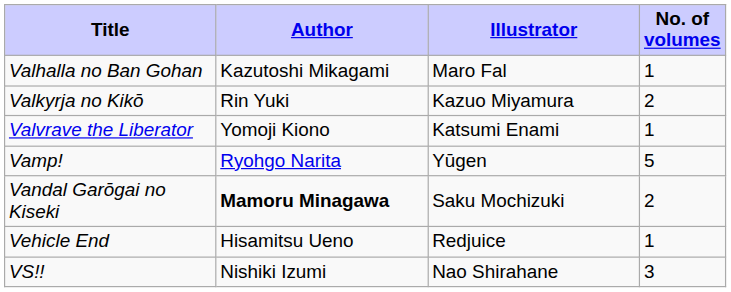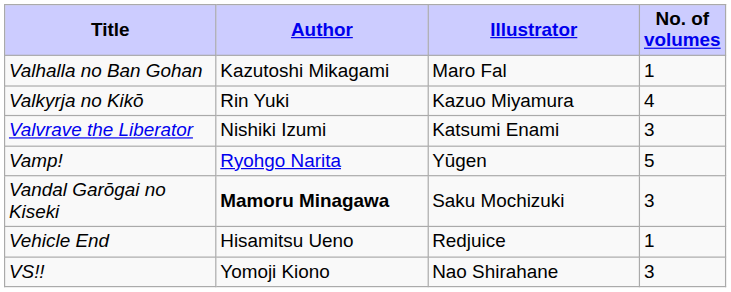Valkyrja no Kikō | No. of volumes: 2 -> 4
Valvrave the Liberator | Author: Yomoji Kiono -> Nishiki Izumi
Valvrave the Liberator | No. of volumes: 1 -> 3
Vandal Garōgai no Kiseki | No. of volumes: 2 -> 3
VS!! | Author: Nishiki Izumi -> Yomoji Kiono
